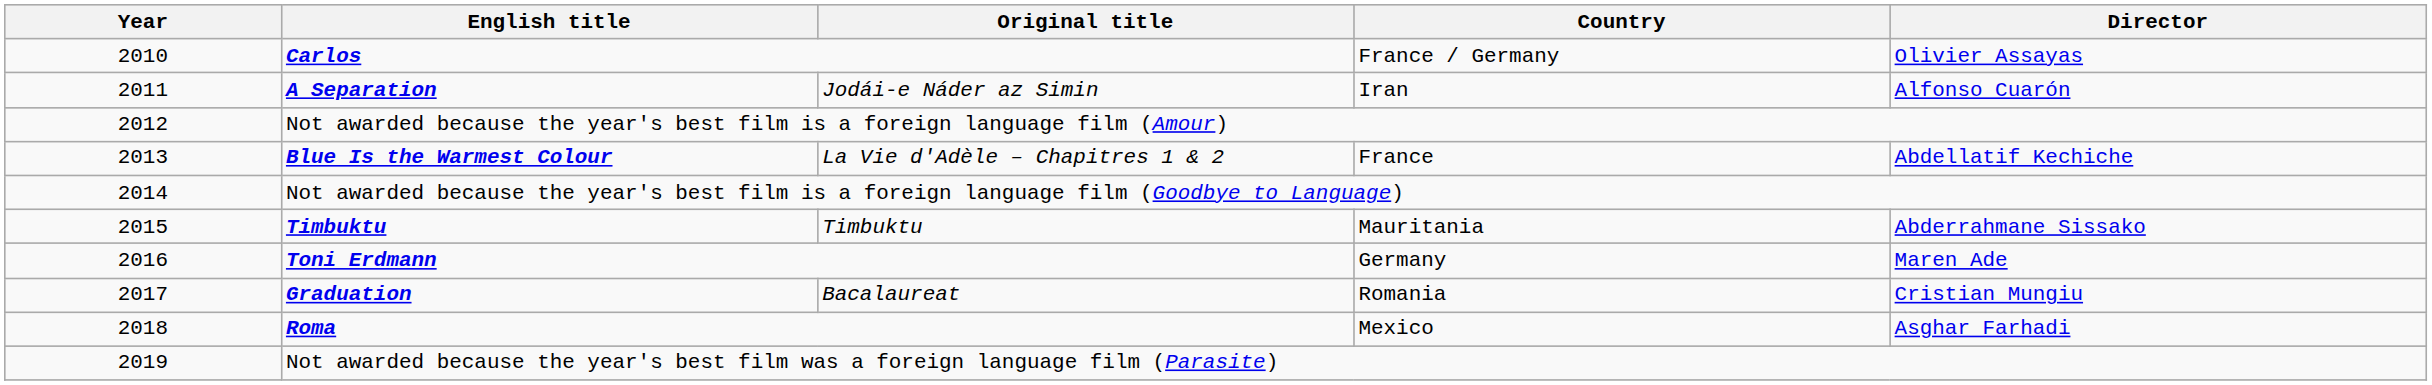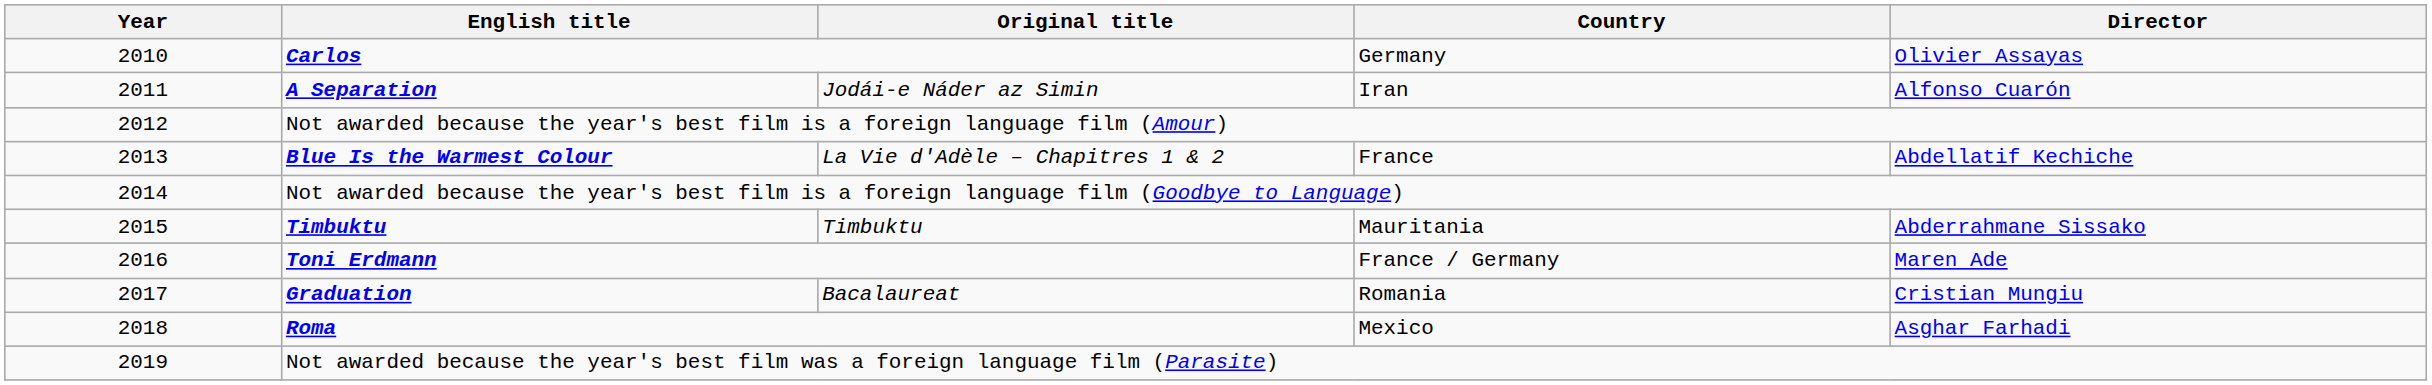Carlos | Country: France / Germany -> Germany
Toni Erdmann | Country: Germany -> France / Germany
